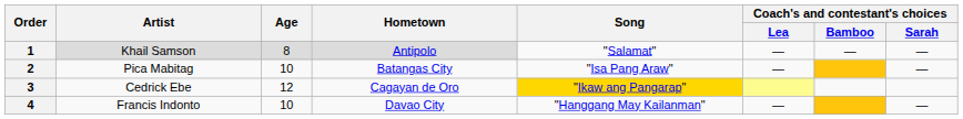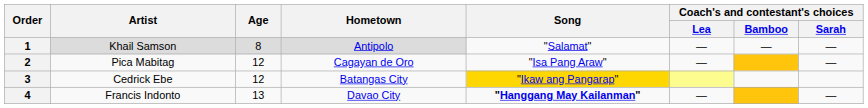2 | Age: 10 -> 12
2 | Hometown: Batangas City -> Cagayan de Oro
3 | Hometown: Cagayan de Oro -> Batangas City
4 | Age: 10 -> 13
4 | Song: normal -> bold
